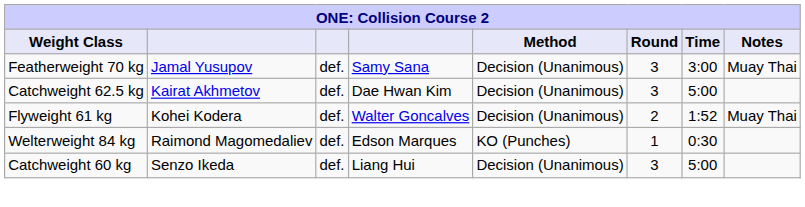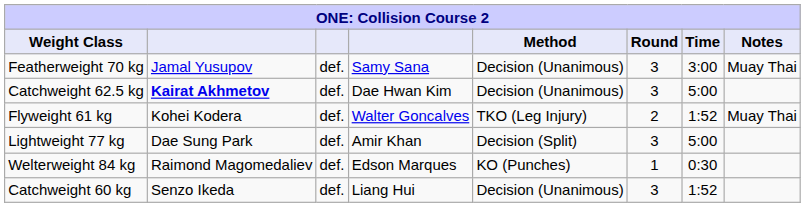Catchweight 62.5 kg | column 2: normal -> bold
Flyweight 61 kg | Method: Decision (Unanimous) -> TKO (Leg Injury)
+ row: Lightweight 77 kg | Dae Sung Park | def. | Amir Khan | Decision (Split) | 3 | 5:00
Catchweight 60 kg | Time: 5:00 -> 1:52
